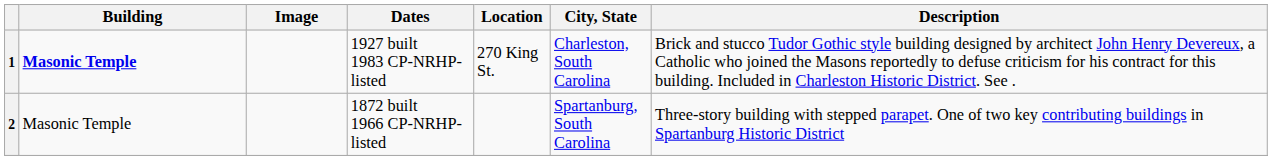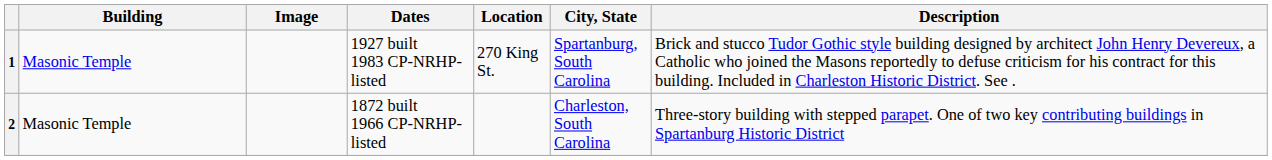1 | Building: bold -> normal
1 | City, State: Charleston, South Carolina -> Spartanburg, South Carolina
2 | City, State: Spartanburg, South Carolina -> Charleston, South Carolina
